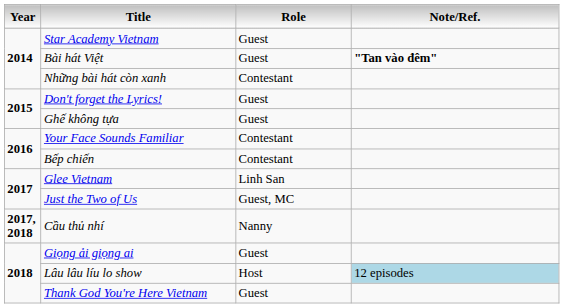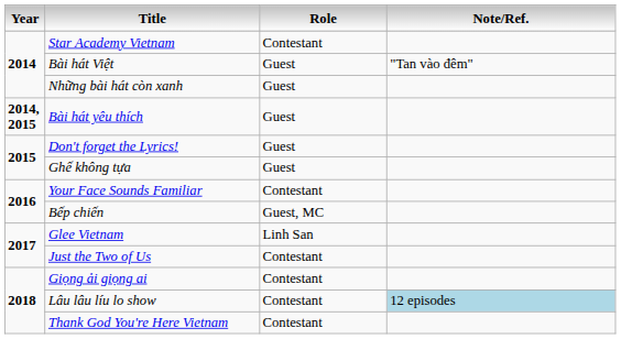Star Academy Vietnam | Role: Guest -> Contestant
Bài hát Việt | Note/Ref.: bold -> normal
Những bài hát còn xanh | Role: Contestant -> Guest
+ row: 2014, 2015 | Bài hát yêu thích | Guest
Bếp chiến | Role: Contestant -> Guest, MC
Just the Two of Us | Role: Guest, MC -> Contestant
- row: 2017, 2018 | Cầu thủ nhí | Nanny
Giọng ải giọng ai | Role: Guest -> Contestant
Lâu lâu líu lo show | Role: Host -> Contestant
Thank God You're Here Vietnam | Role: Guest -> Contestant
